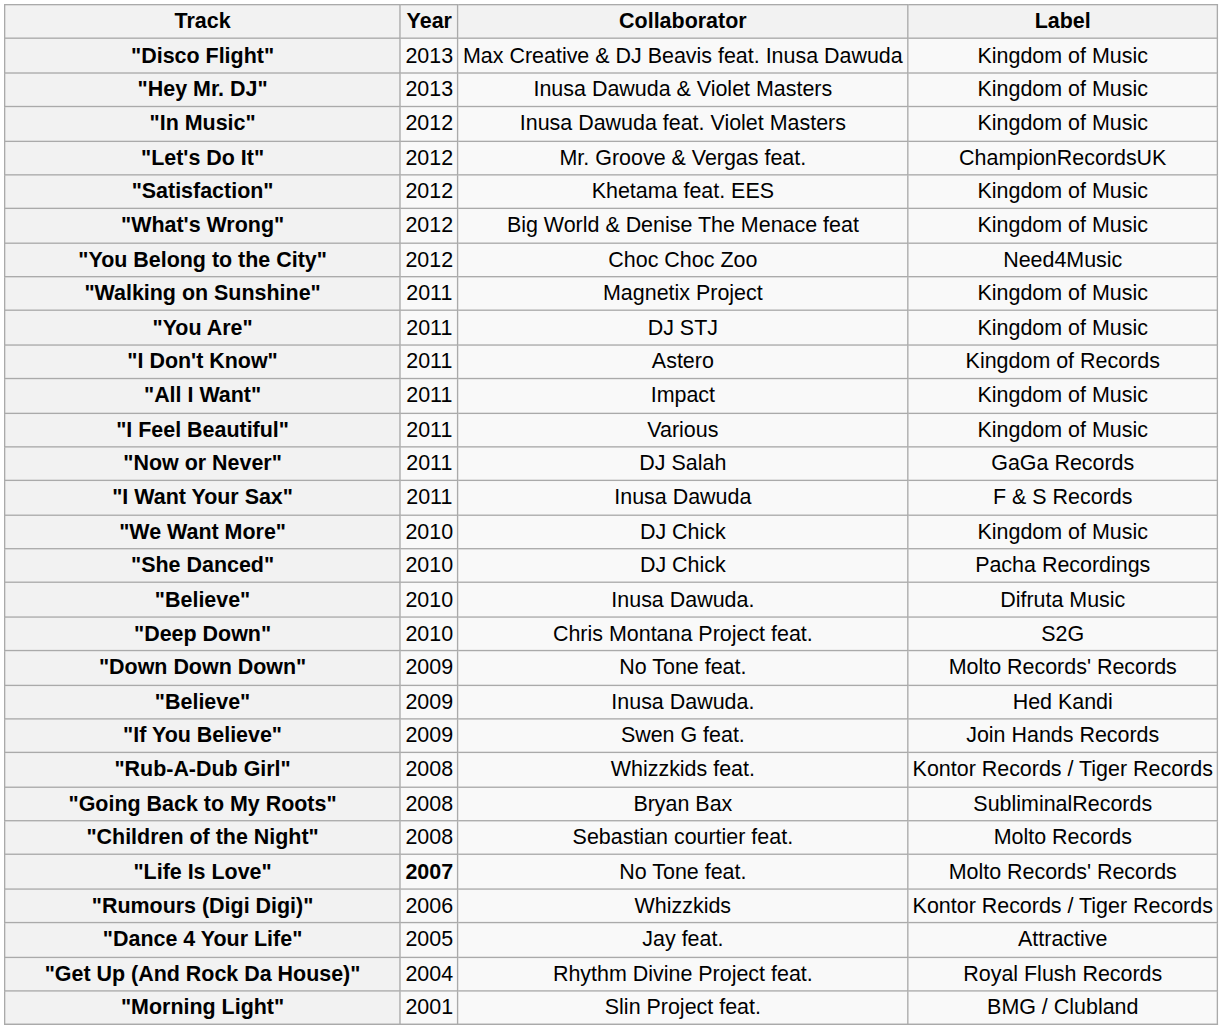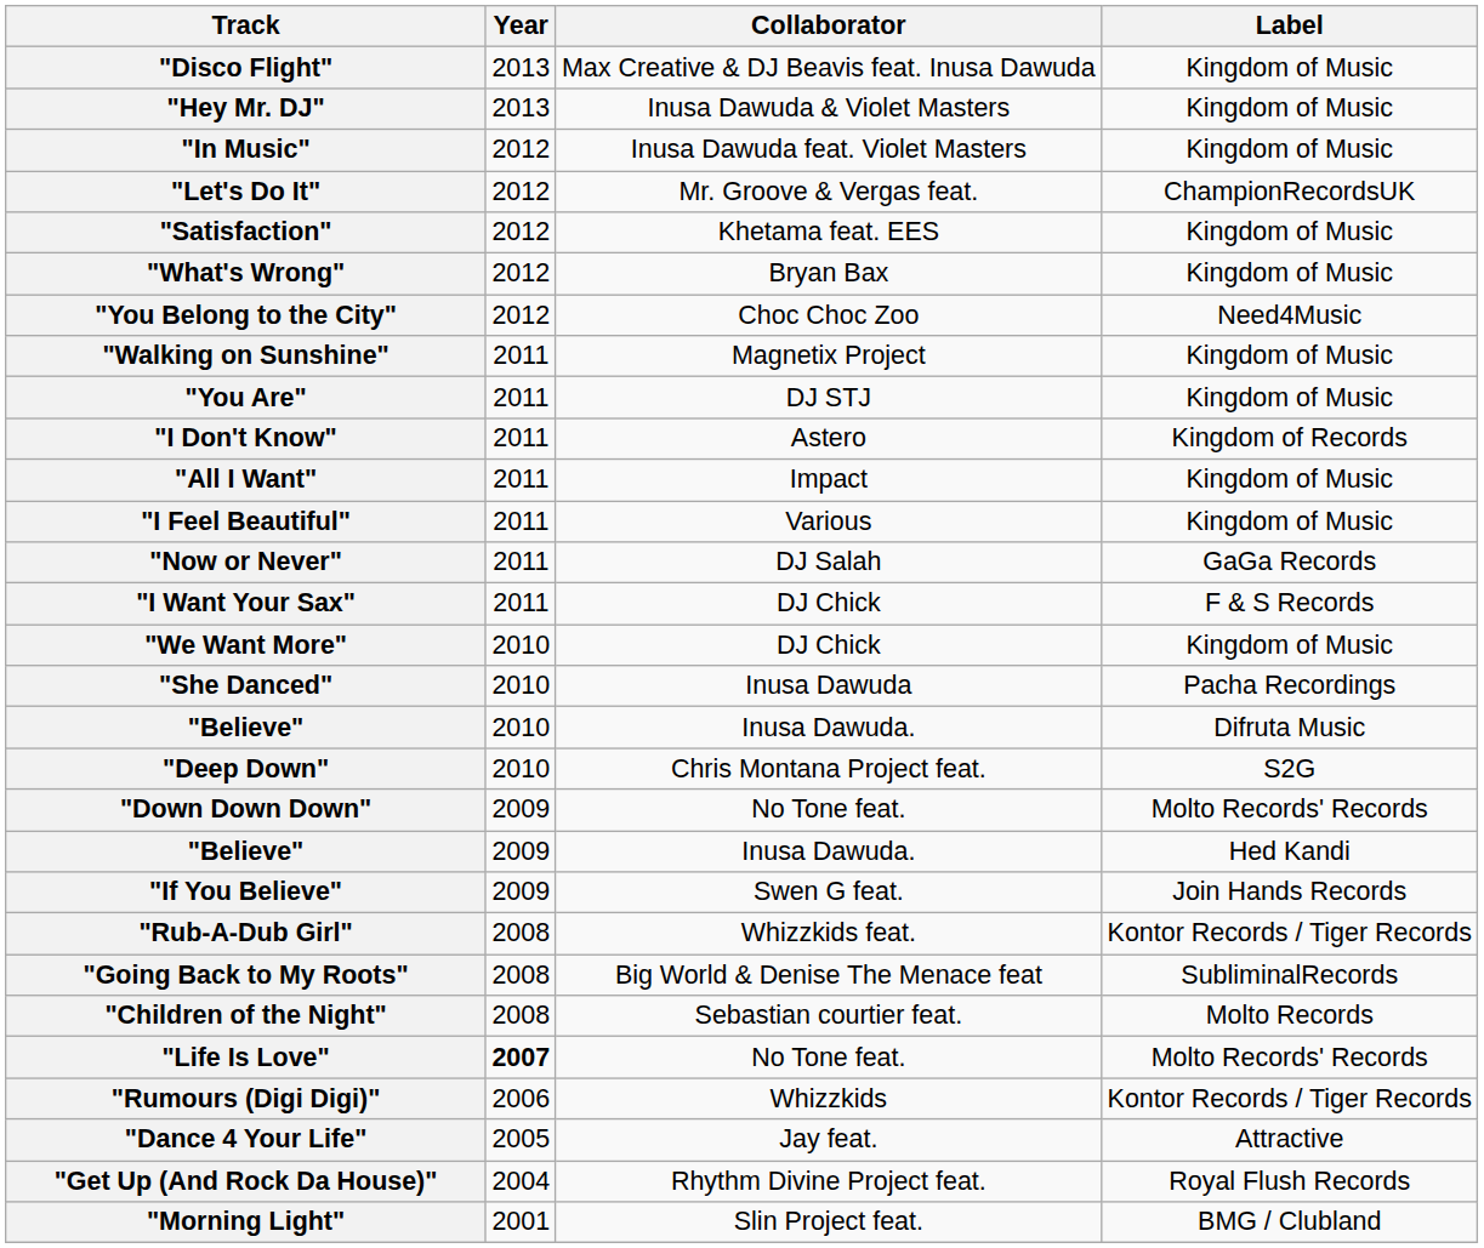"What's Wrong" | Collaborator: Big World & Denise The Menace feat -> Bryan Bax
"I Want Your Sax" | Collaborator: Inusa Dawuda -> DJ Chick
"She Danced" | Collaborator: DJ Chick -> Inusa Dawuda
"Going Back to My Roots" | Collaborator: Bryan Bax -> Big World & Denise The Menace feat
